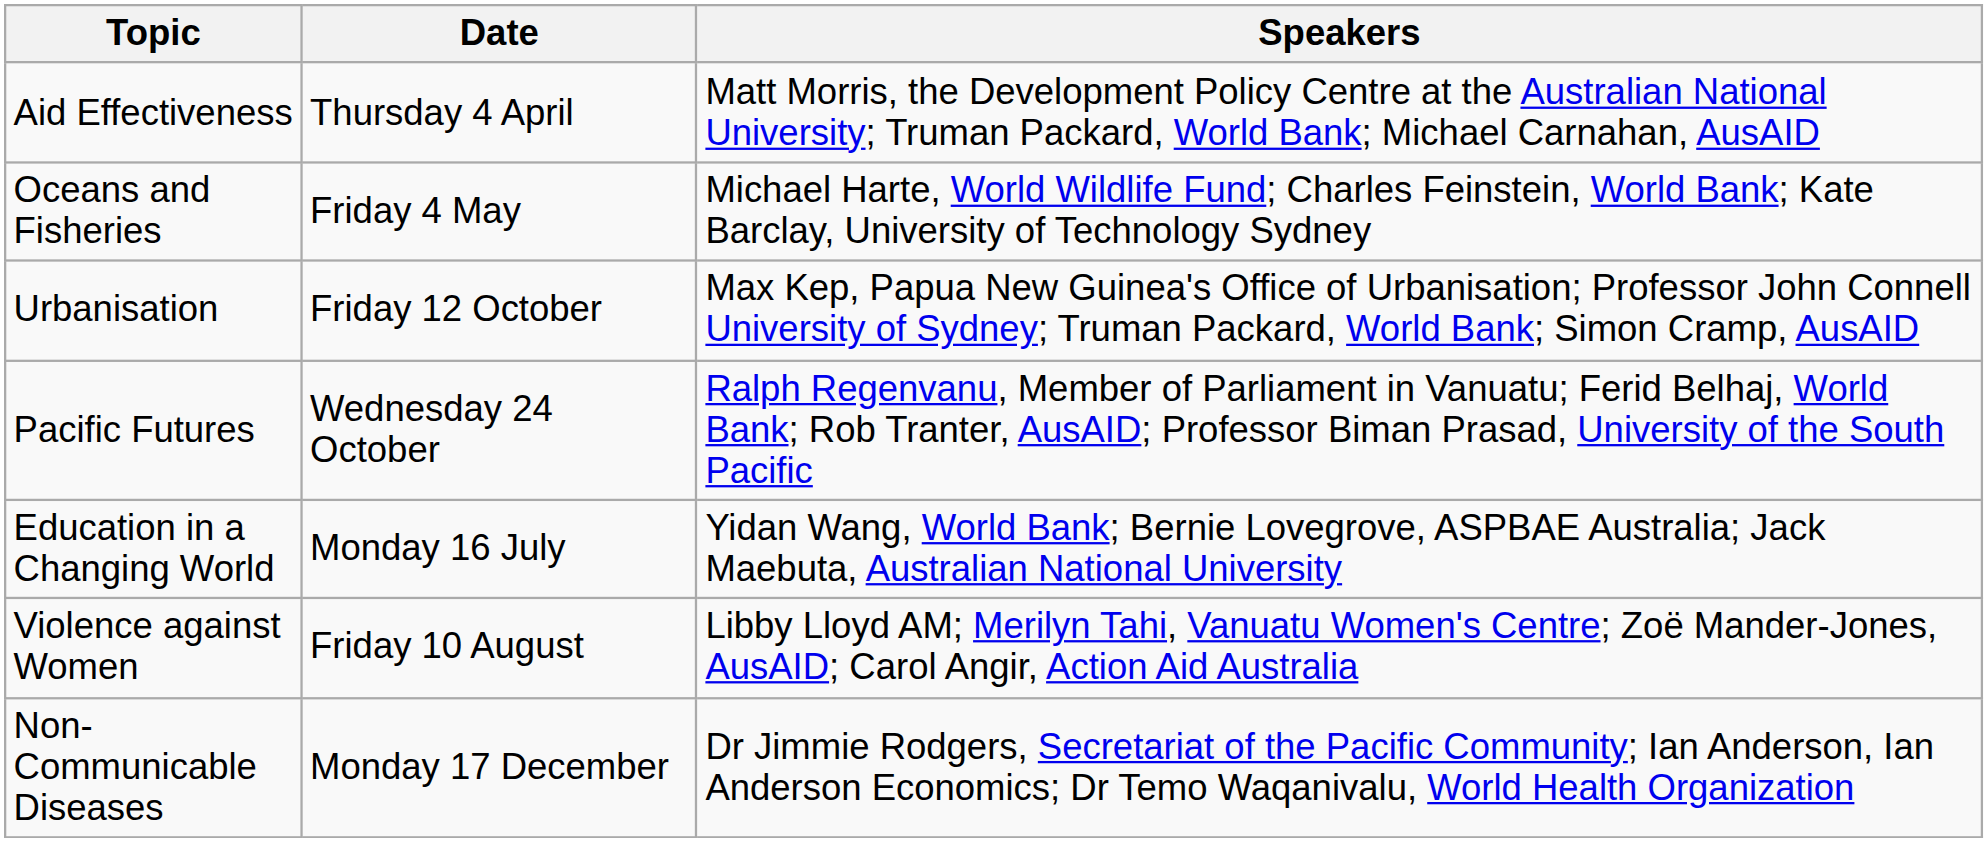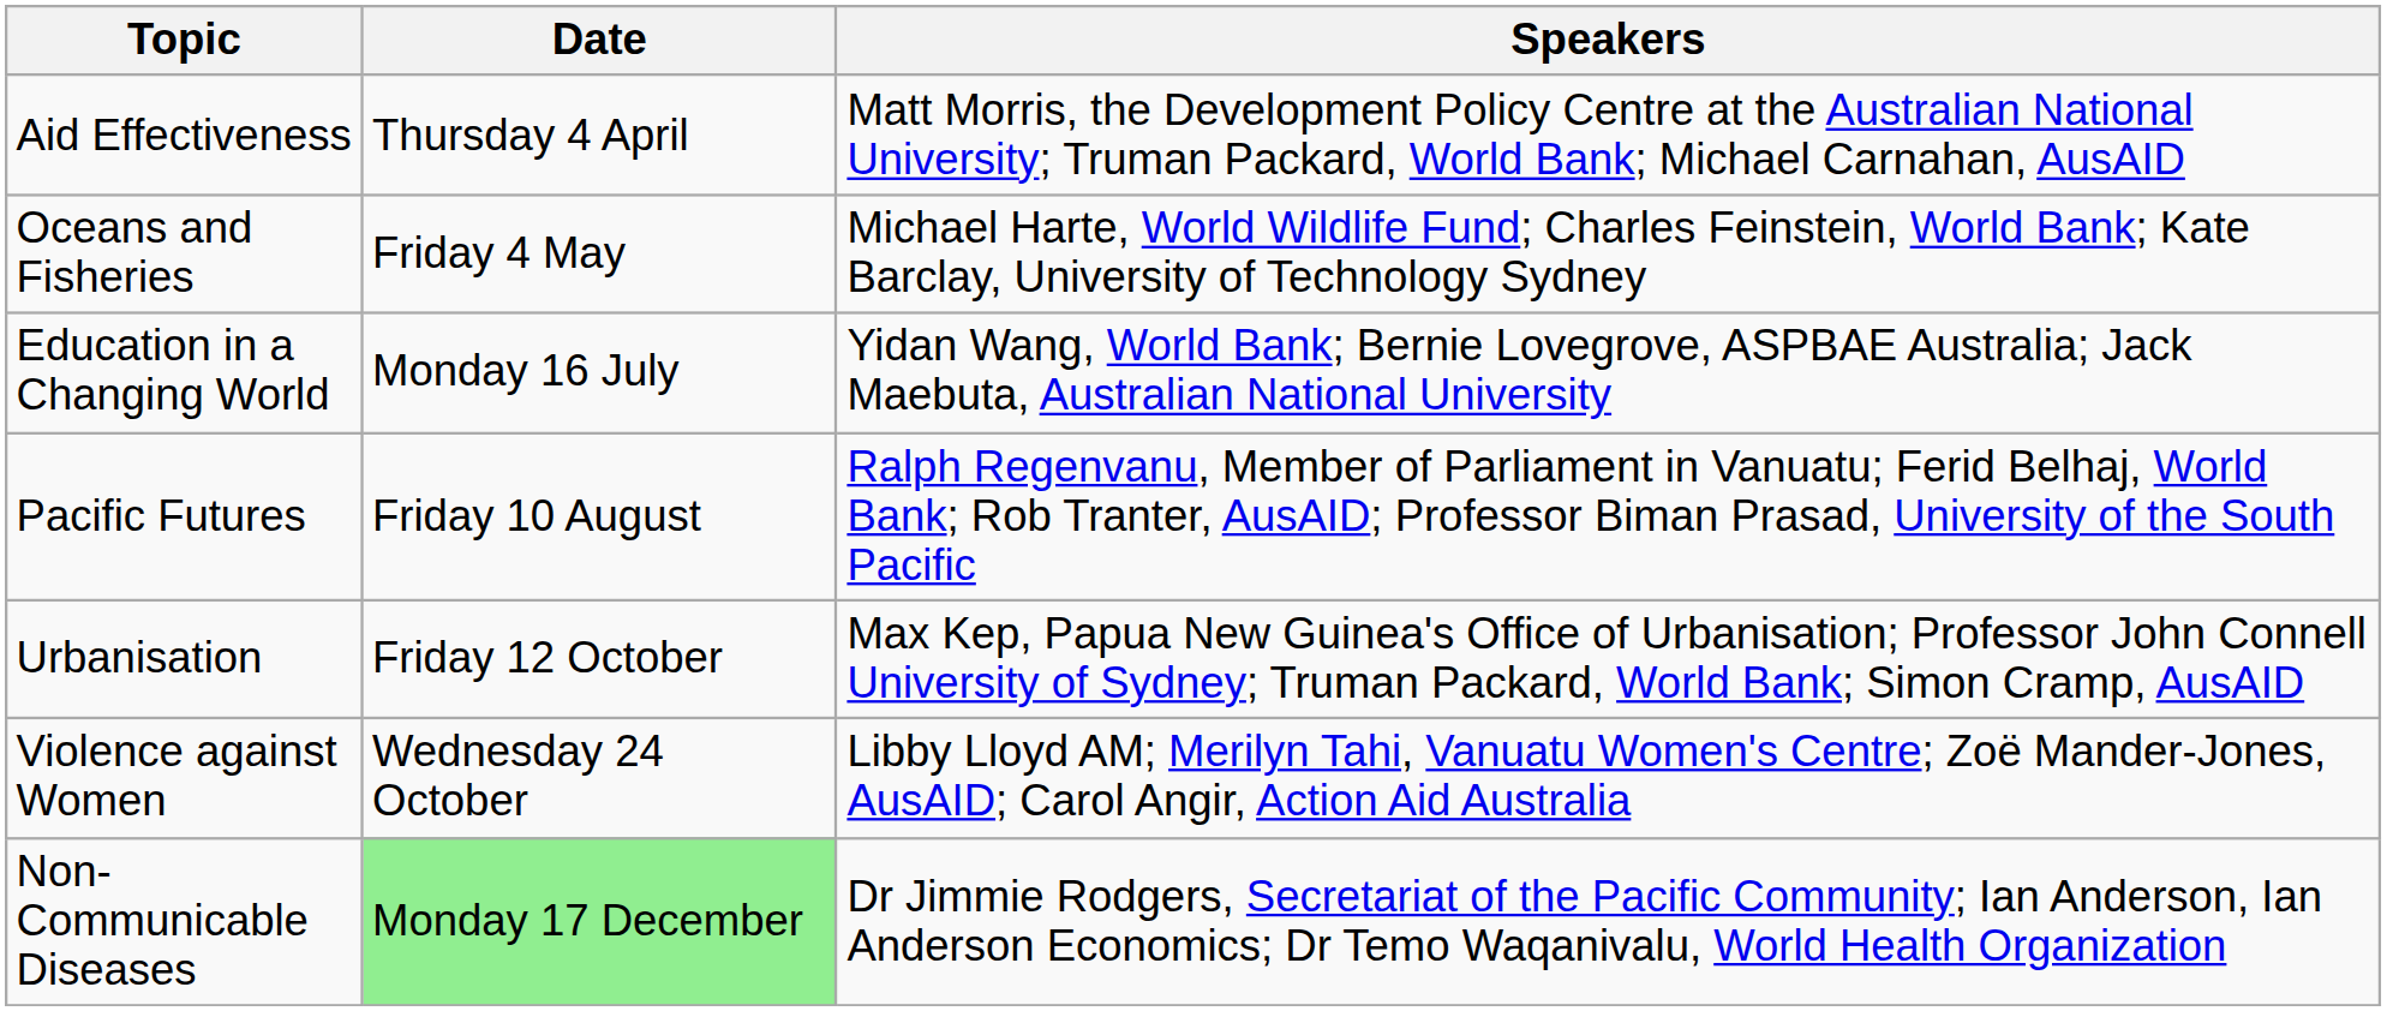rows swapped: Education in a Changing World <-> Urbanisation
Pacific Futures | Date: Wednesday 24 October -> Friday 10 August
Violence against Women | Date: Friday 10 August -> Wednesday 24 October
Non-Communicable Diseases | Date: no background -> lightgreen background
